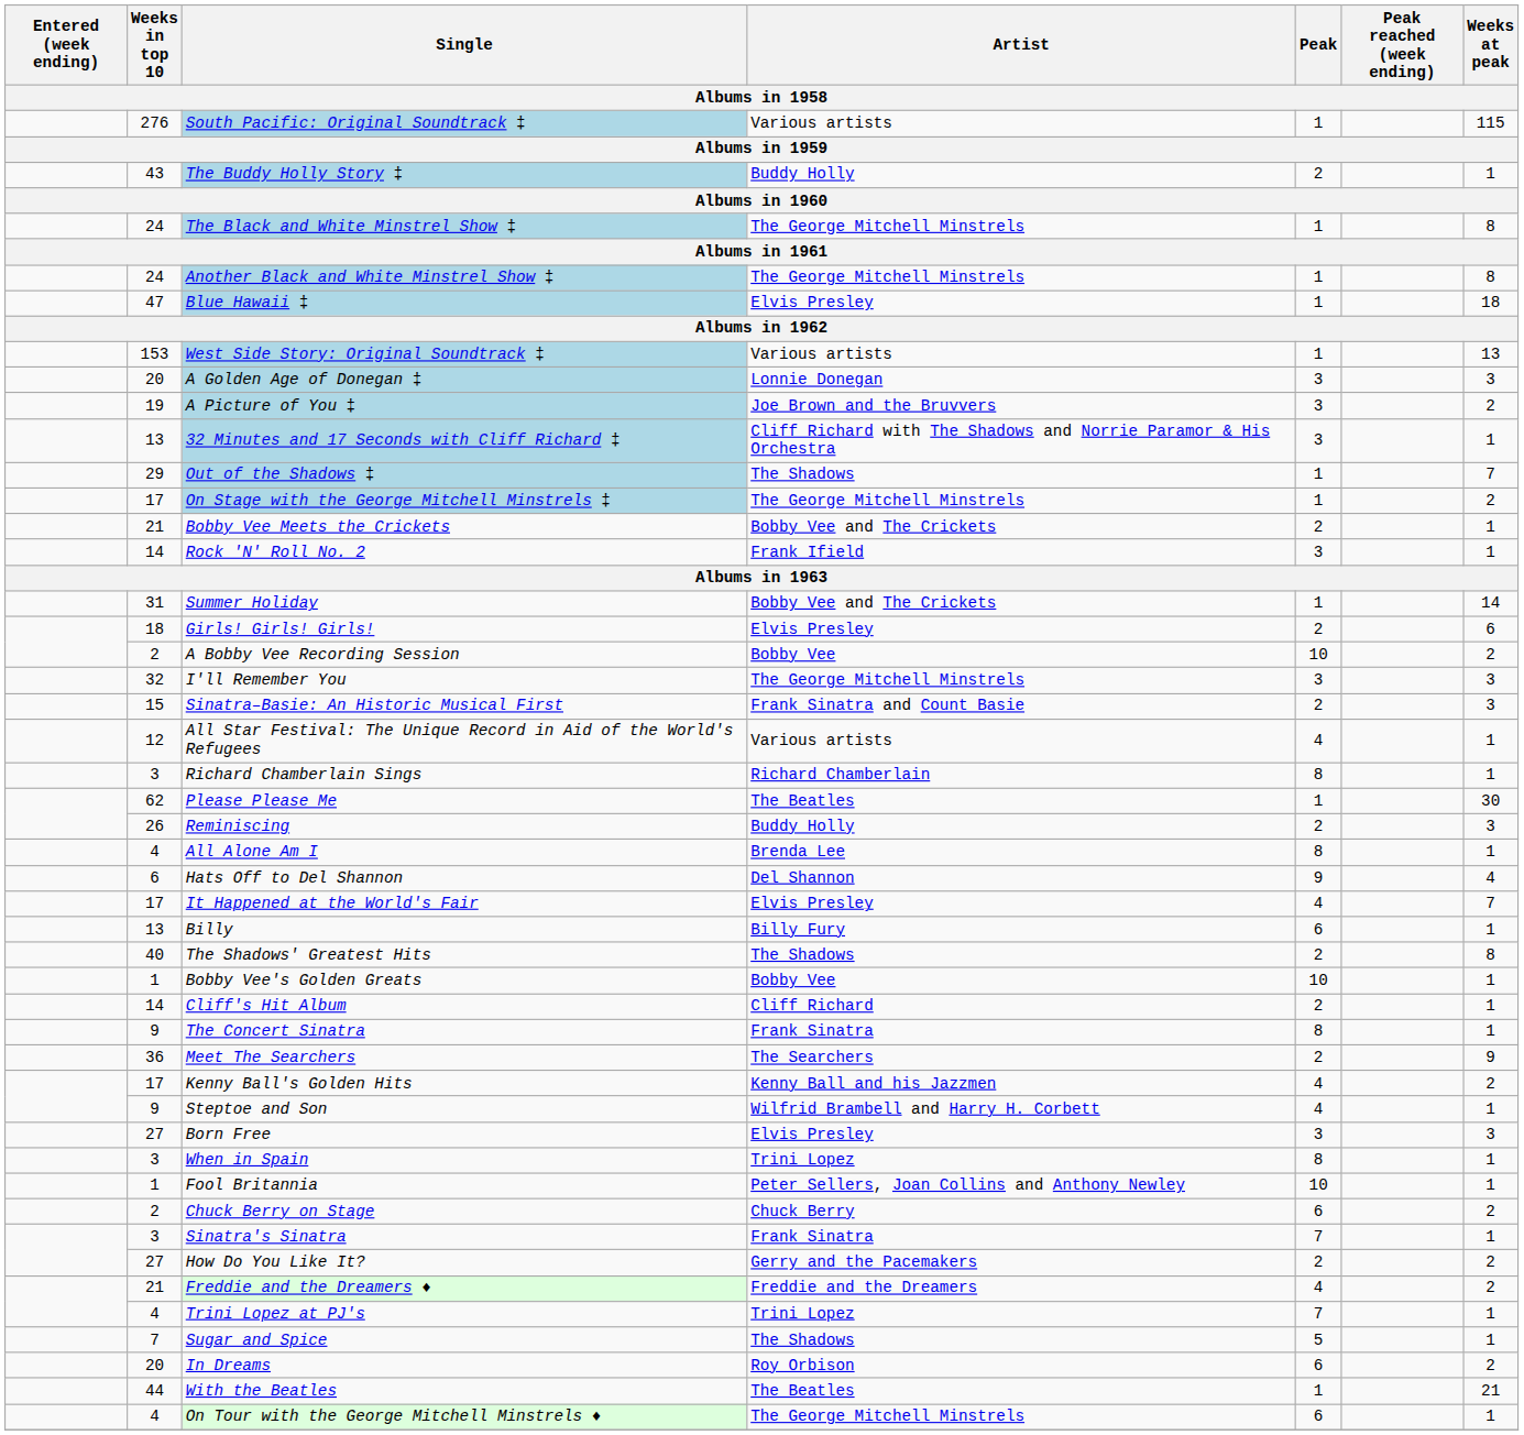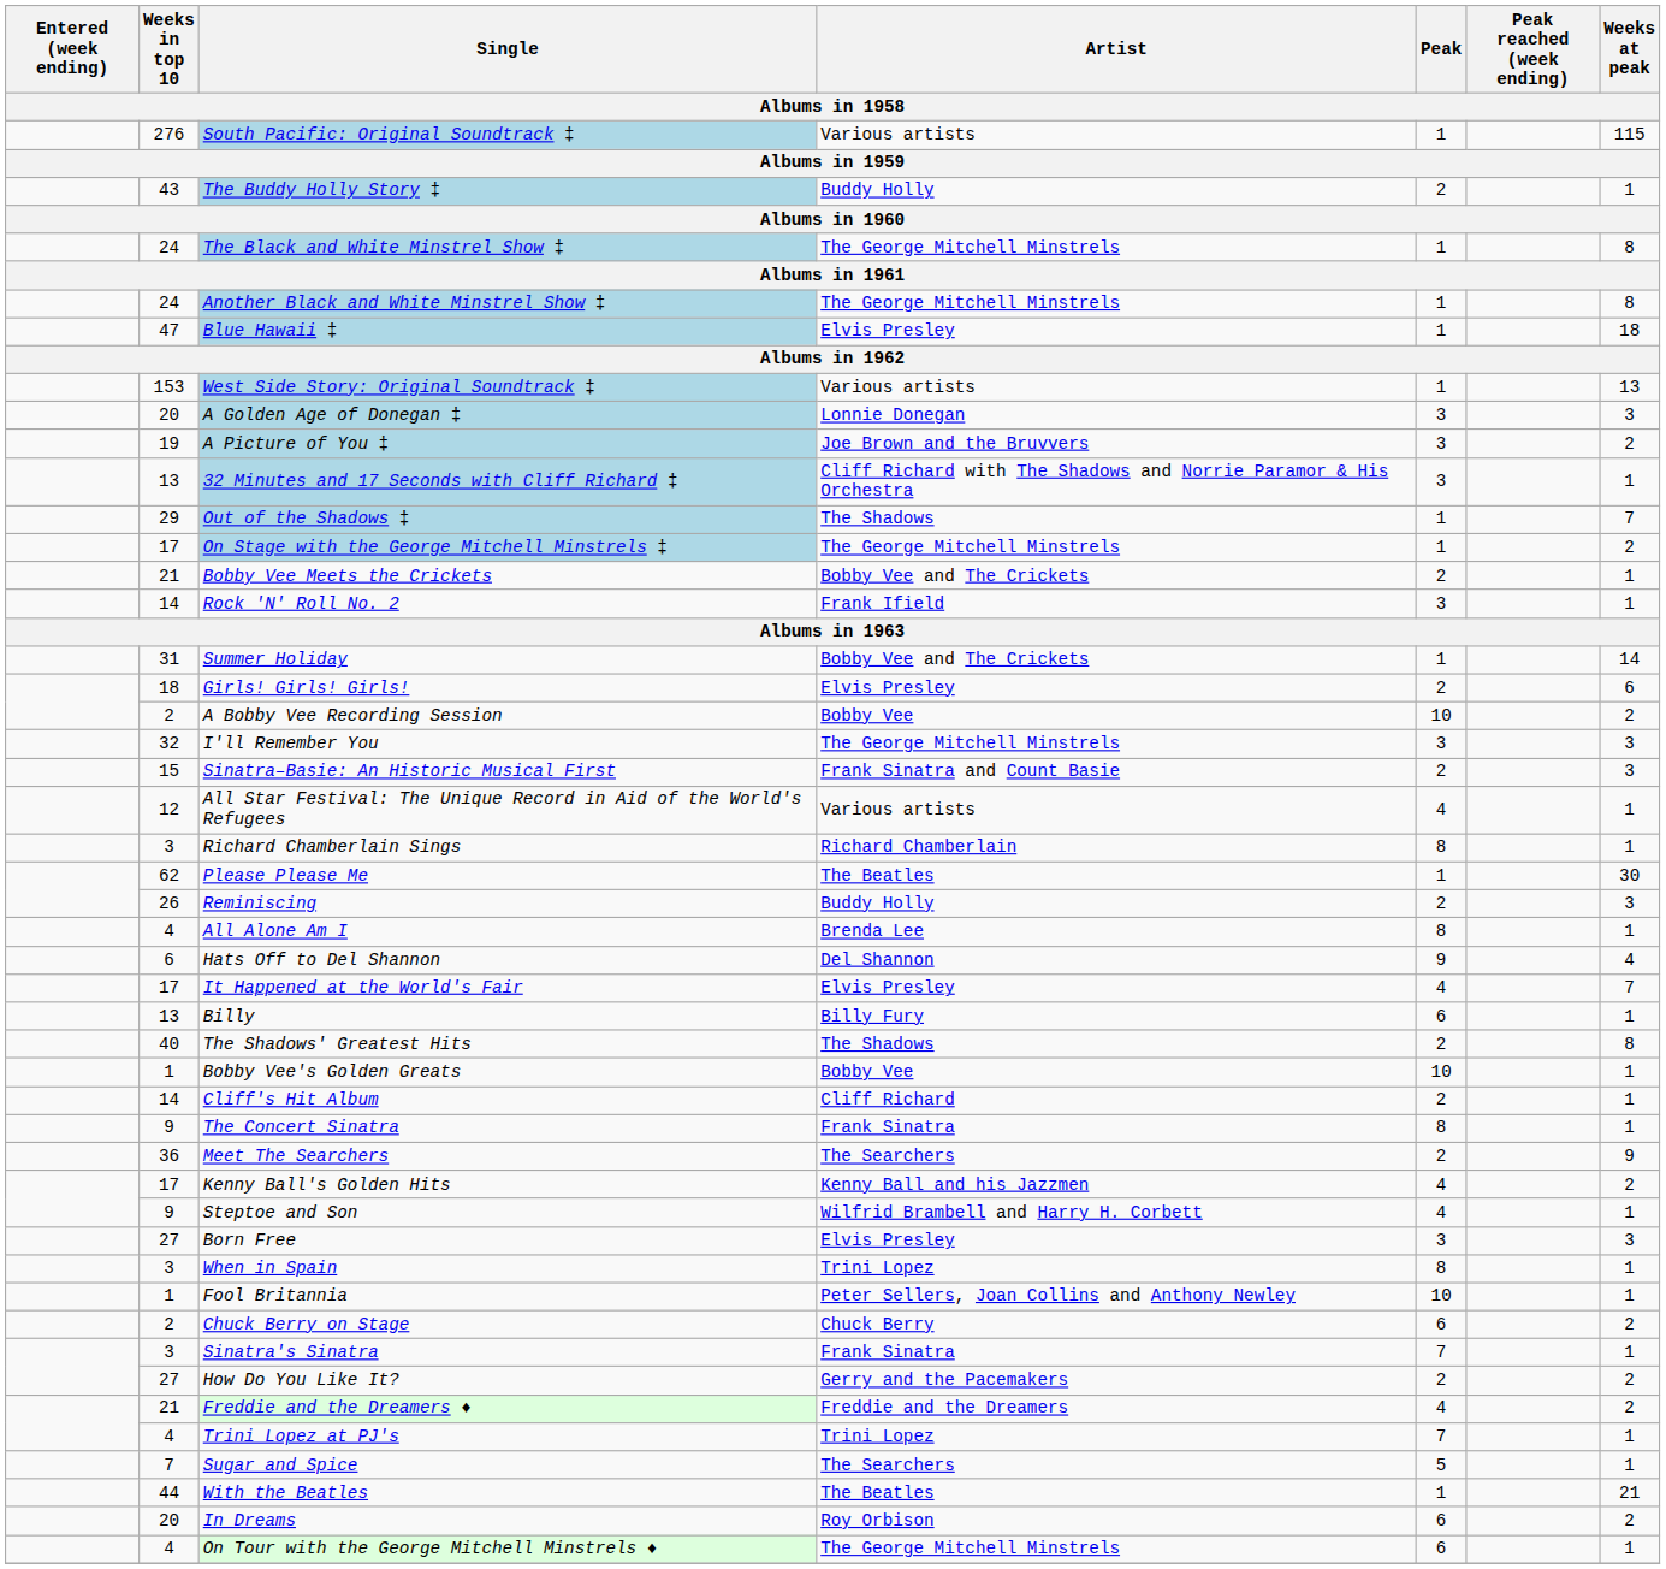Sugar and Spice | Artist: The Shadows -> The Searchers
rows swapped: With the Beatles <-> In Dreams
